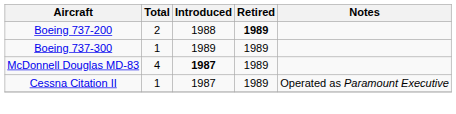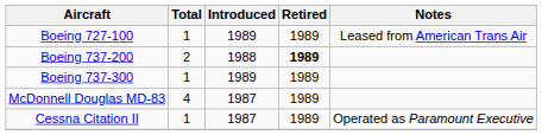+ row: Boeing 727-100 | 1 | 1989 | 1989 | Leased from American Trans Air
McDonnell Douglas MD-83 | Introduced: bold -> normal
